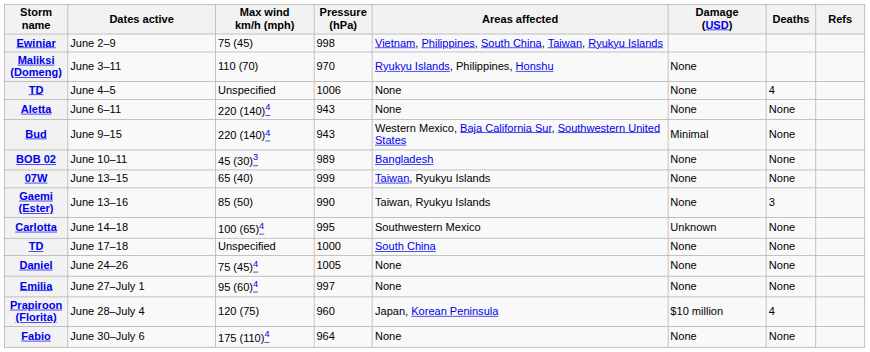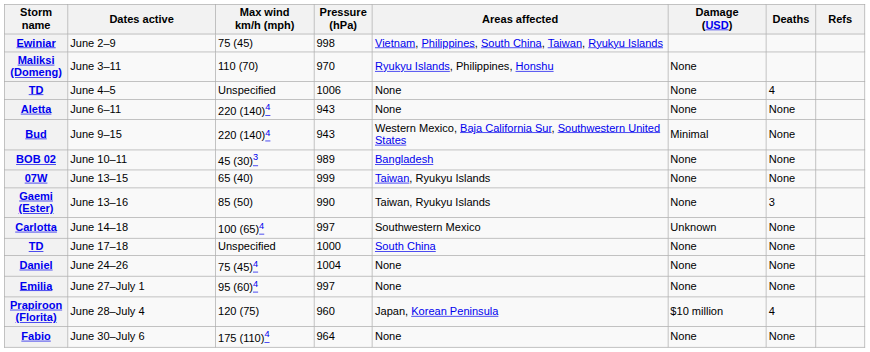Carlotta | Pressure (hPa): 995 -> 997
Daniel | Pressure (hPa): 1005 -> 1004
